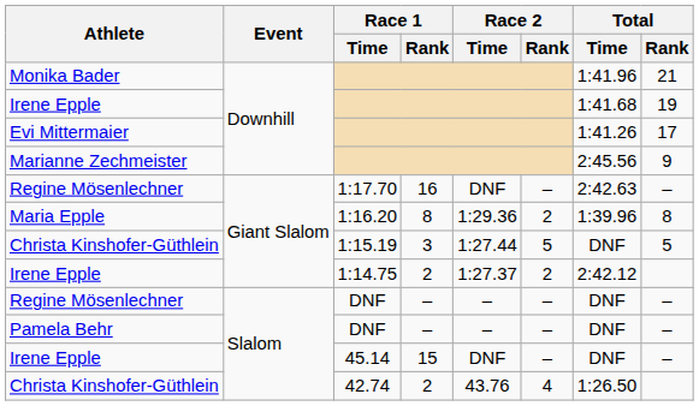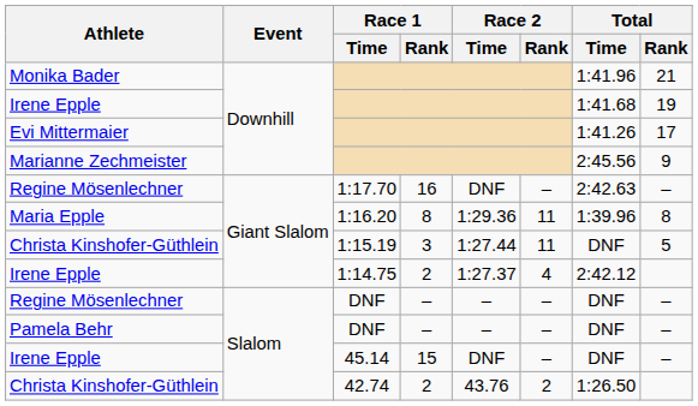Maria Epple | Race 2 / Rank: 2 -> 11
Christa Kinshofer-Güthlein / 1:15.19 | Race 2 / Rank: 5 -> 11
Irene Epple / 1:14.75 | Race 2 / Rank: 2 -> 4
Christa Kinshofer-Güthlein / 42.74 | Race 2 / Rank: 4 -> 2
